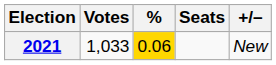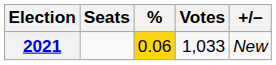columns swapped: Votes <-> Seats
